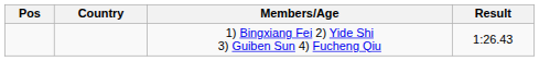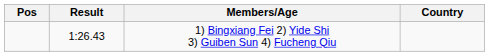columns swapped: Country <-> Result
